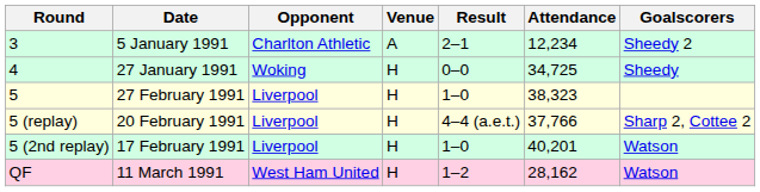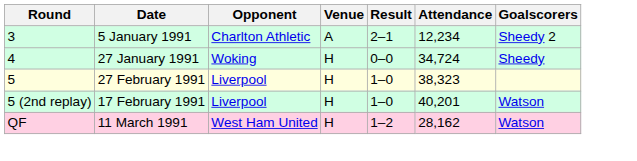4 | Attendance: 34,725 -> 34,724
- row: 5 (replay) | 20 February 1991 | Liverpool | H | 4–4 (a.e.t.) | 37,766 | Sharp 2, Cottee 2
